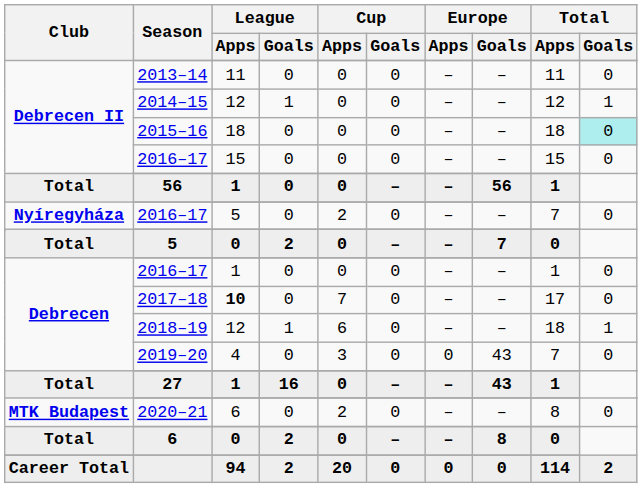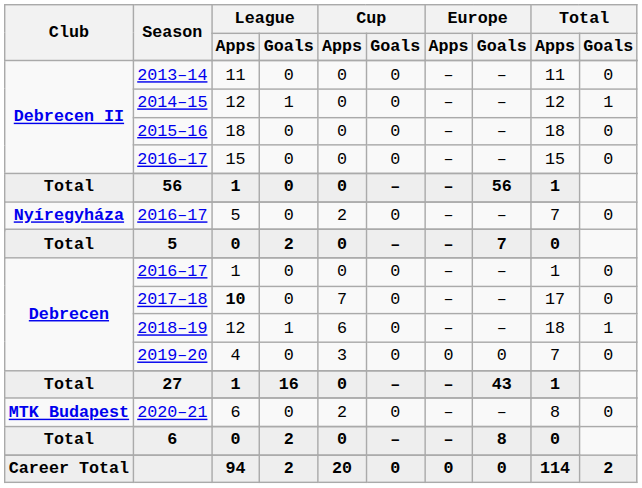2015–16 | Total / Goals: paleturquoise background -> no background
2019–20 | Europe / Goals: 43 -> 0
